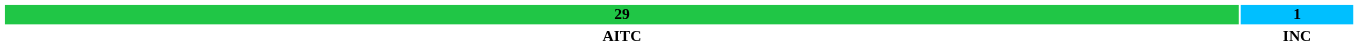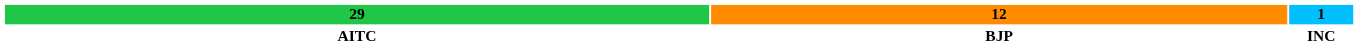+ column: 12 | BJP
